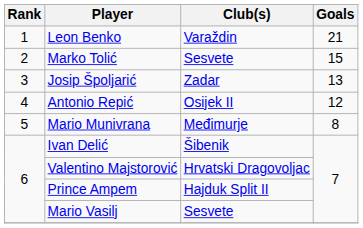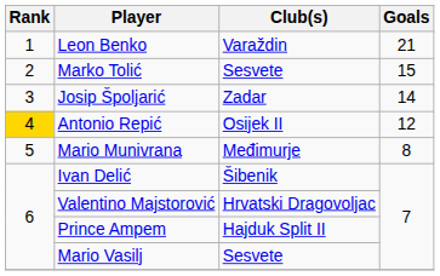Josip Špoljarić | Goals: 13 -> 14
Antonio Repić | Rank: no background -> gold background
